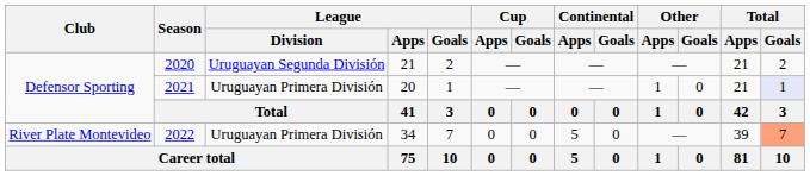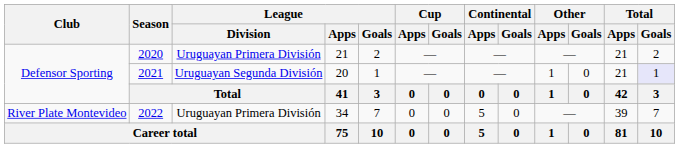2020 | League / Division: Uruguayan Segunda División -> Uruguayan Primera División
2021 | League / Division: Uruguayan Primera División -> Uruguayan Segunda División
2022 | Total / Goals: lightsalmon background -> no background
